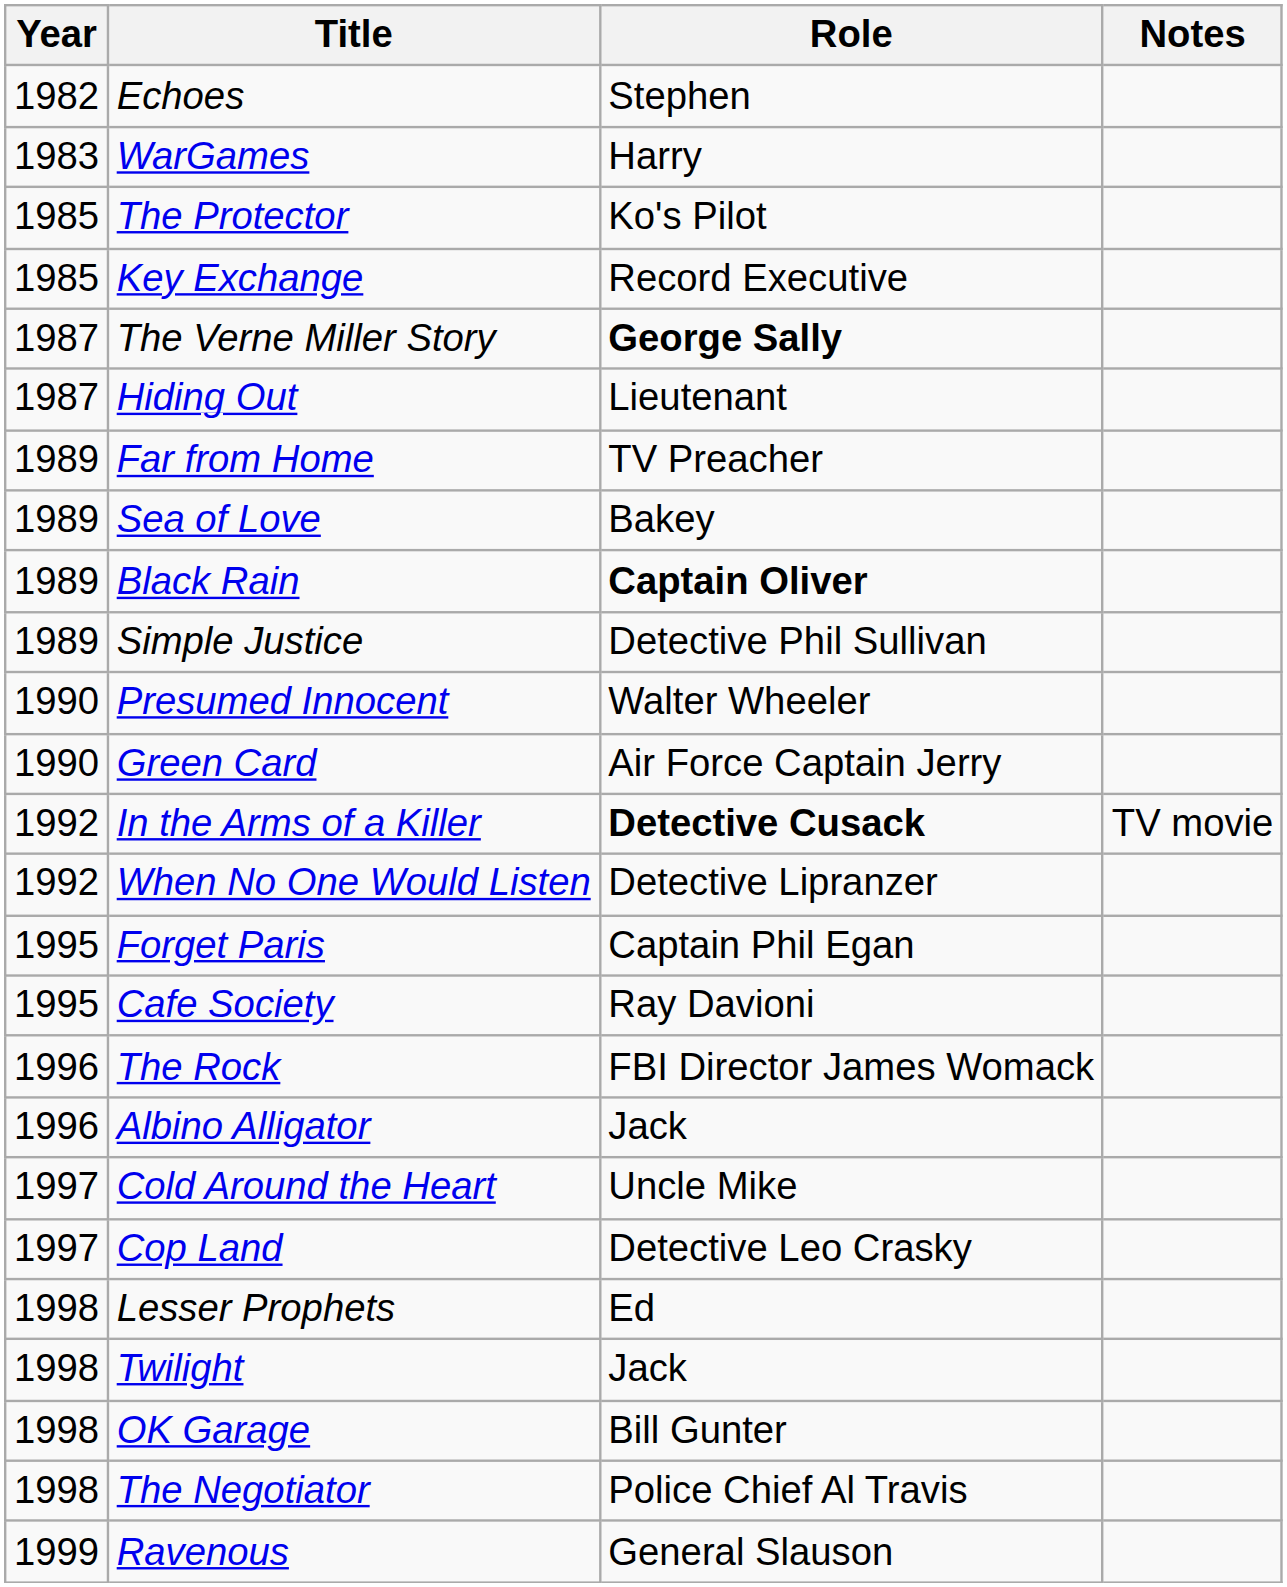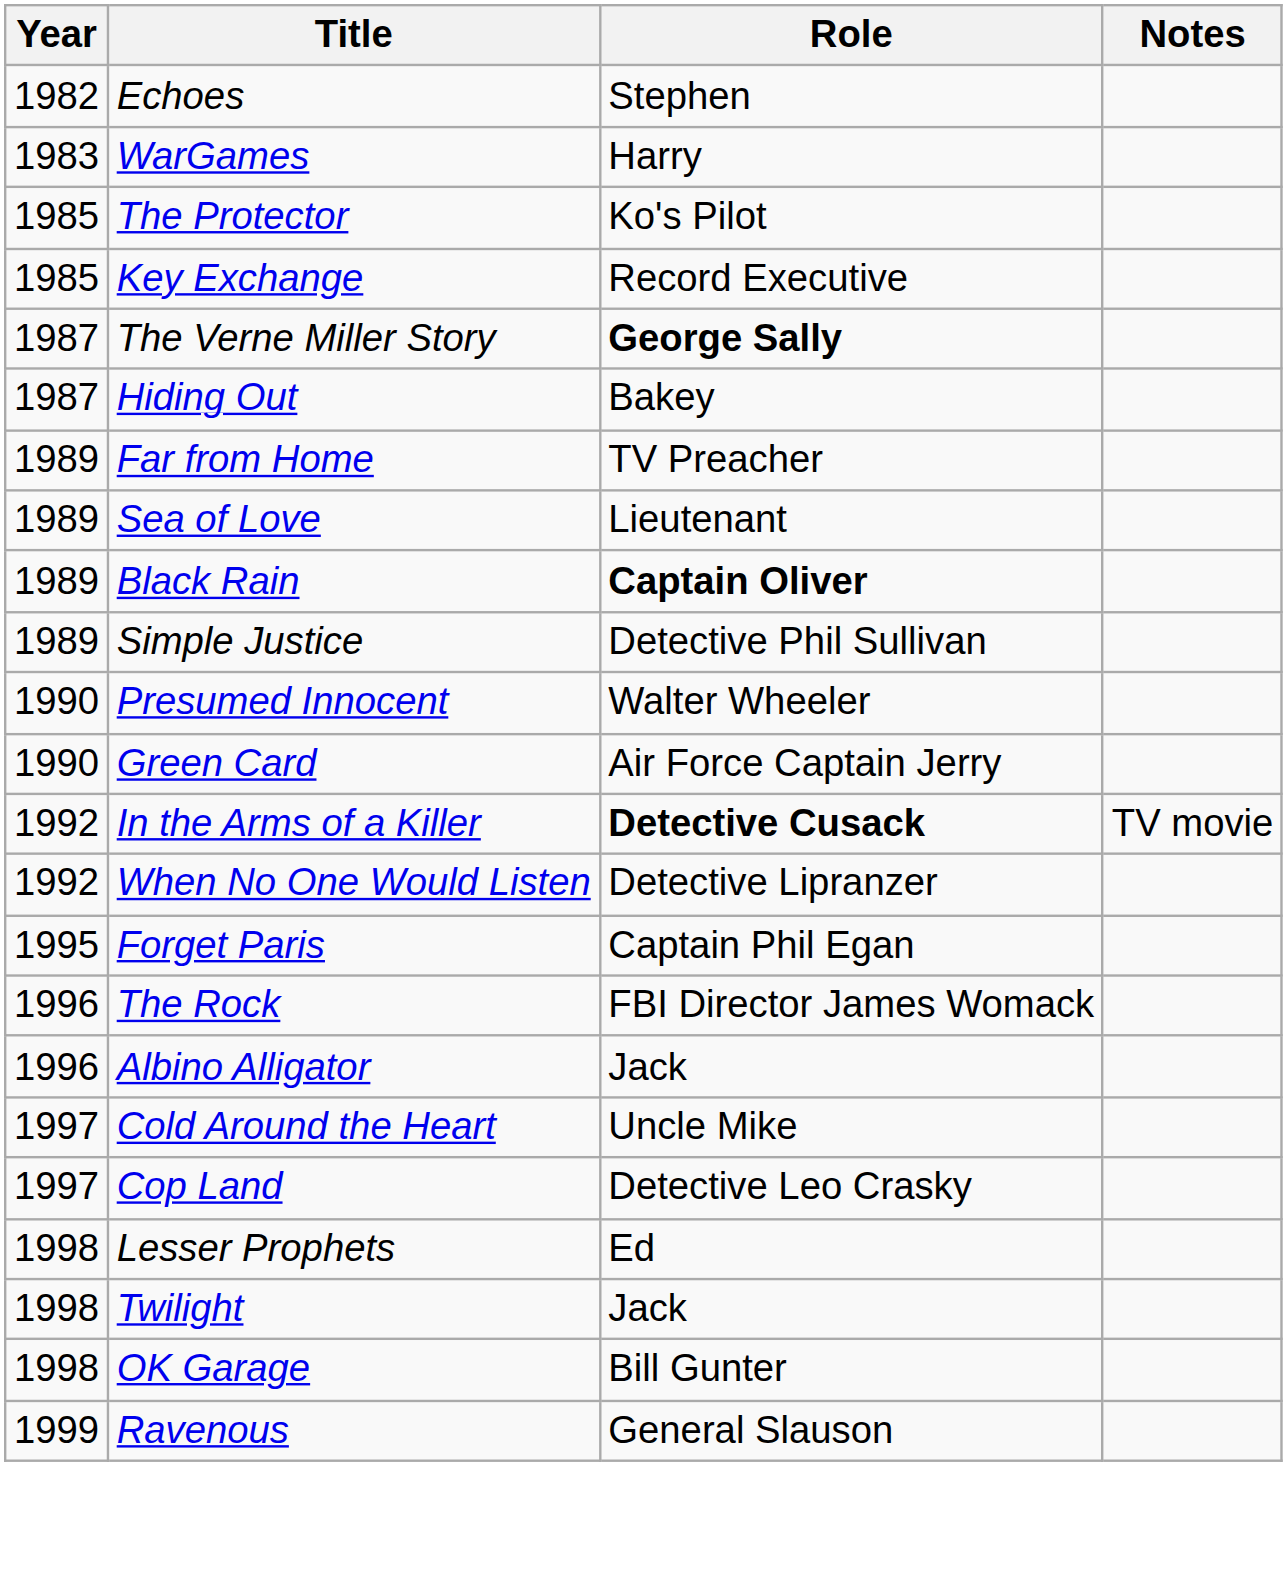Hiding Out | Role: Lieutenant -> Bakey
Sea of Love | Role: Bakey -> Lieutenant
- row: 1995 | Cafe Society | Ray Davioni
- row: 1998 | The Negotiator | Police Chief Al Travis
